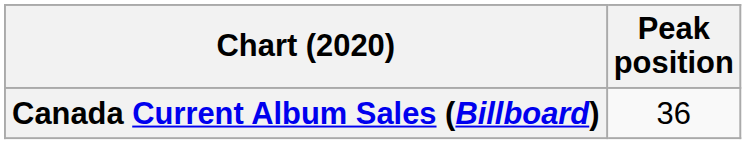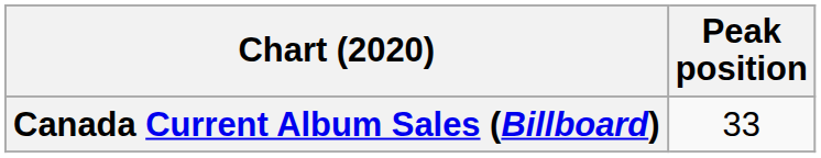Canada Current Album Sales (Billboard) | Peak position: 36 -> 33
